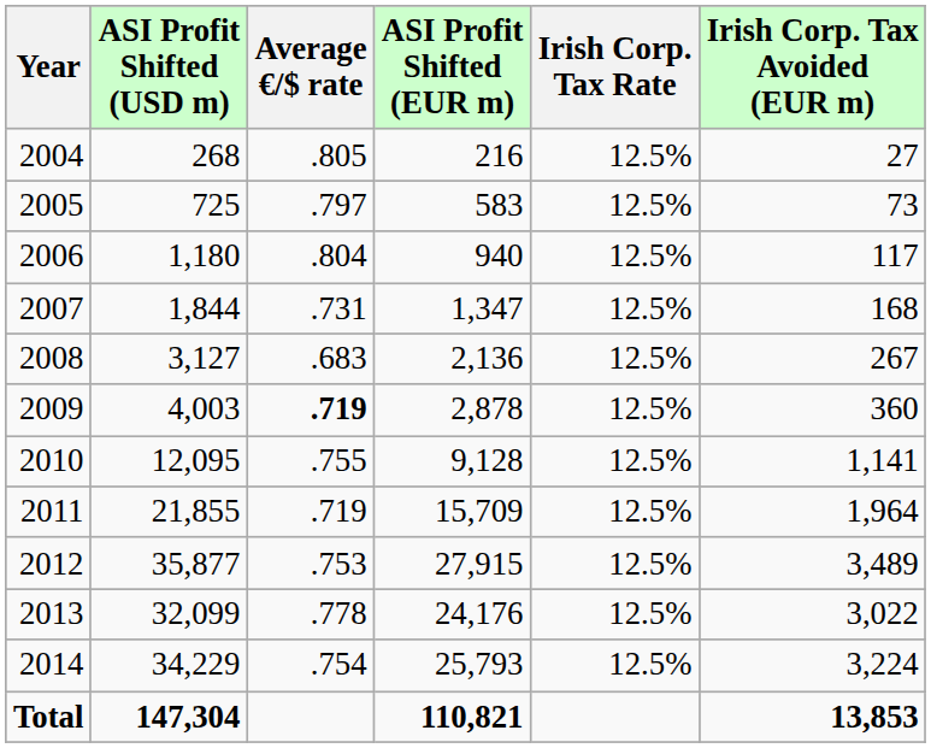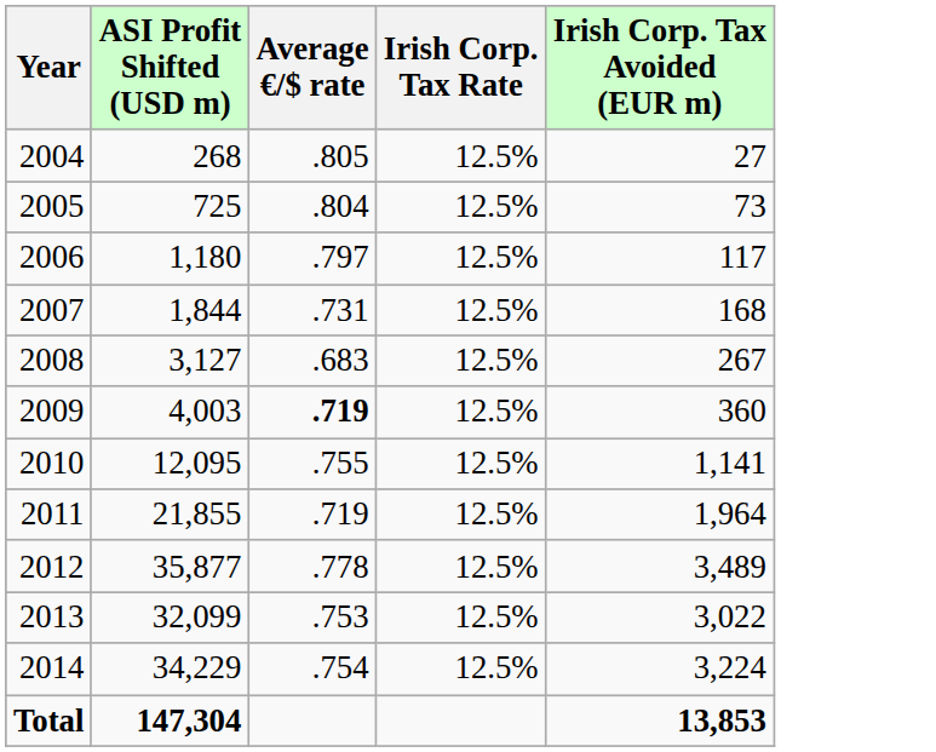- column: ASI Profit Shifted (EUR m) | 216 | 583 | 940 | 1,347 | 2,136 | 2,878 | 9,128 | 15,709 | 27,915 | 24,176 | 25,793 | 110,821
2005 | Average €/$ rate: .797 -> .804
2006 | Average €/$ rate: .804 -> .797
2012 | Average €/$ rate: .753 -> .778
2013 | Average €/$ rate: .778 -> .753
